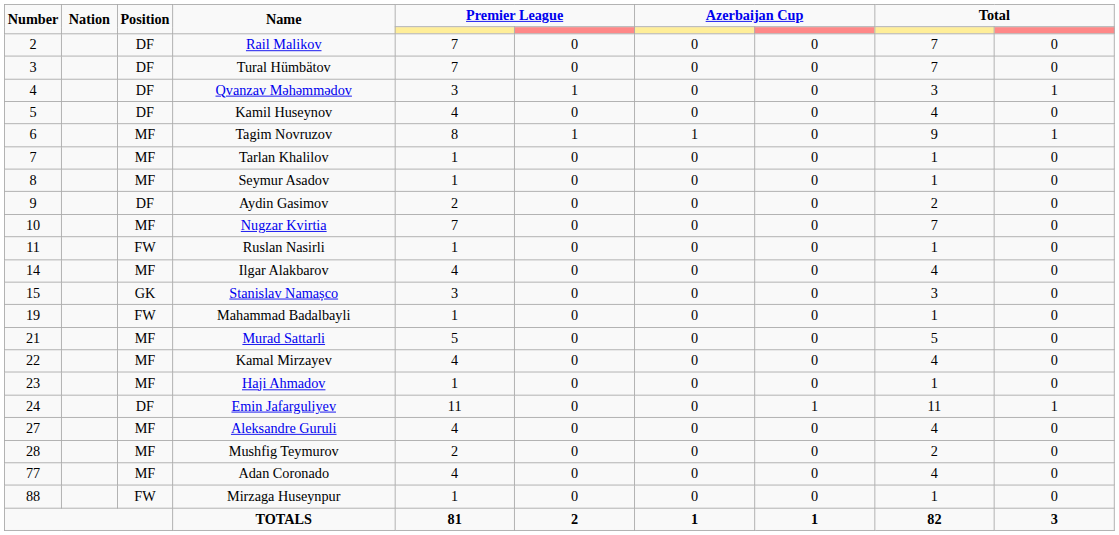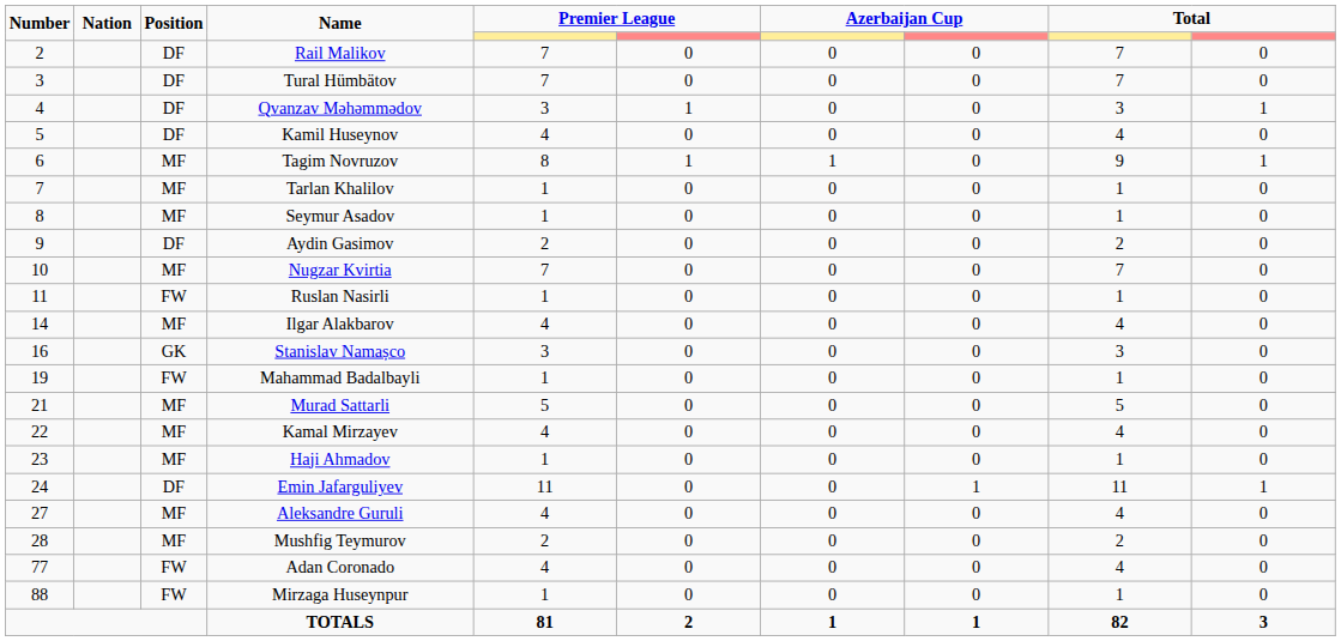Stanislav Namașco | Number: 15 -> 16
Adan Coronado | Position: MF -> FW
